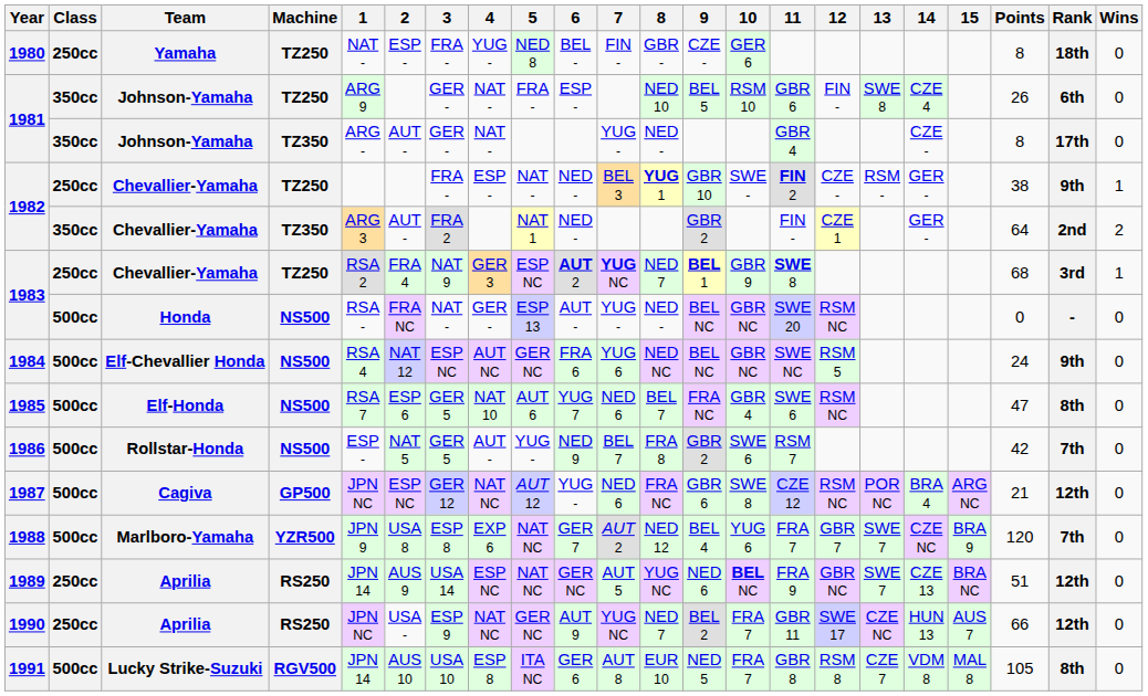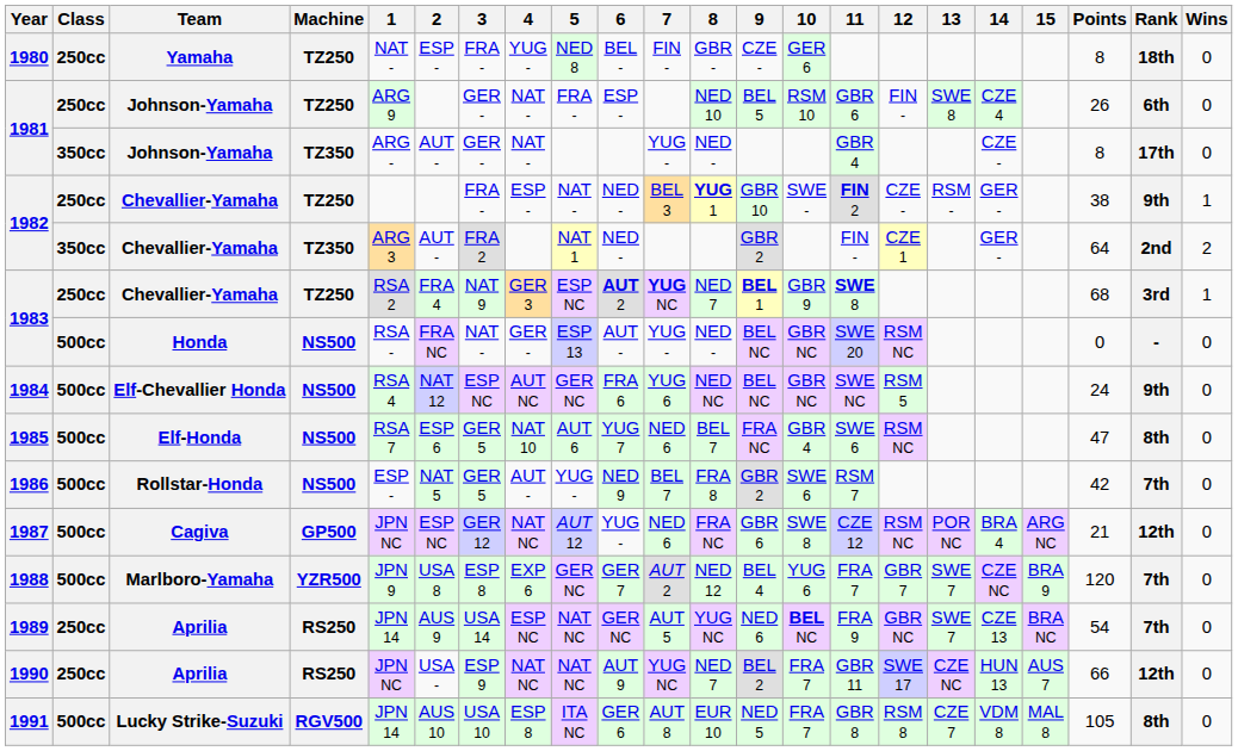1981 / TZ250 | Class: 350cc -> 250cc
1988 | 5: NAT NC -> GER NC
1989 | Points: 51 -> 54
1989 | Rank: 12th -> 7th
1990 | 5: GER NC -> NAT NC
